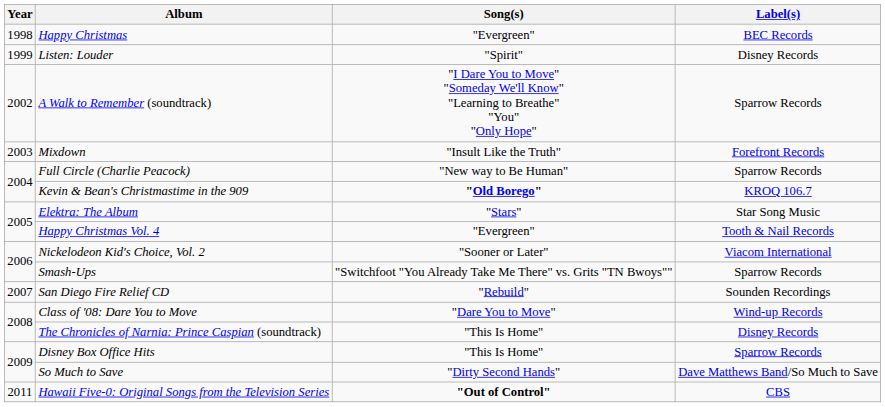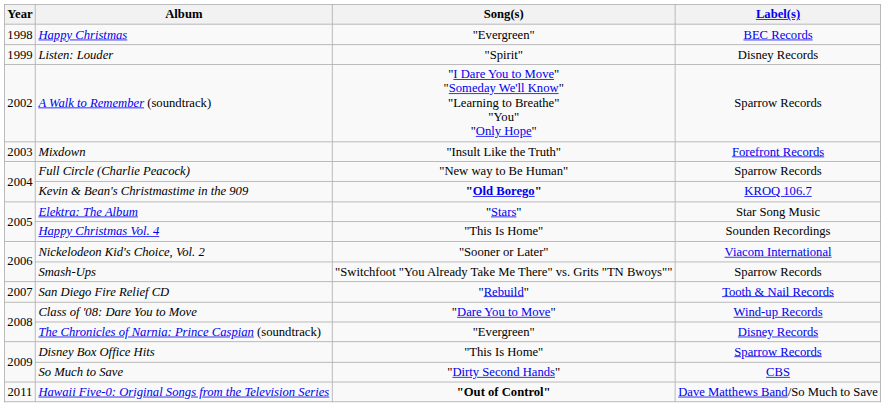Happy Christmas Vol. 4 | Song(s): "Evergreen" -> "This Is Home"
Happy Christmas Vol. 4 | Label(s): Tooth & Nail Records -> Sounden Recordings
San Diego Fire Relief CD | Label(s): Sounden Recordings -> Tooth & Nail Records
The Chronicles of Narnia: Prince Caspian (soundtrack) | Song(s): "This Is Home" -> "Evergreen"
So Much to Save | Label(s): Dave Matthews Band/So Much to Save -> CBS
Hawaii Five-0: Original Songs from the Television Series | Label(s): CBS -> Dave Matthews Band/So Much to Save
